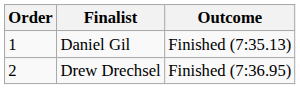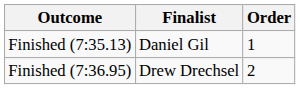columns swapped: Order <-> Outcome
